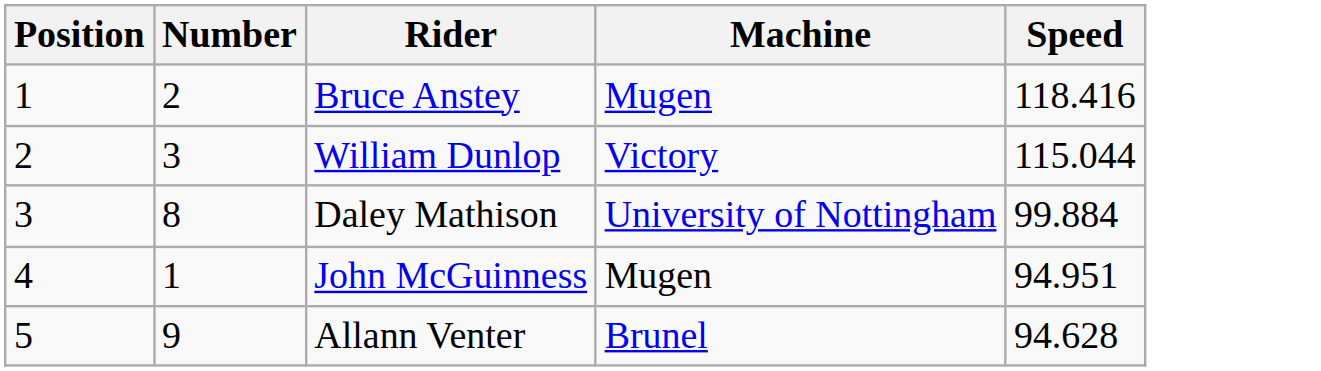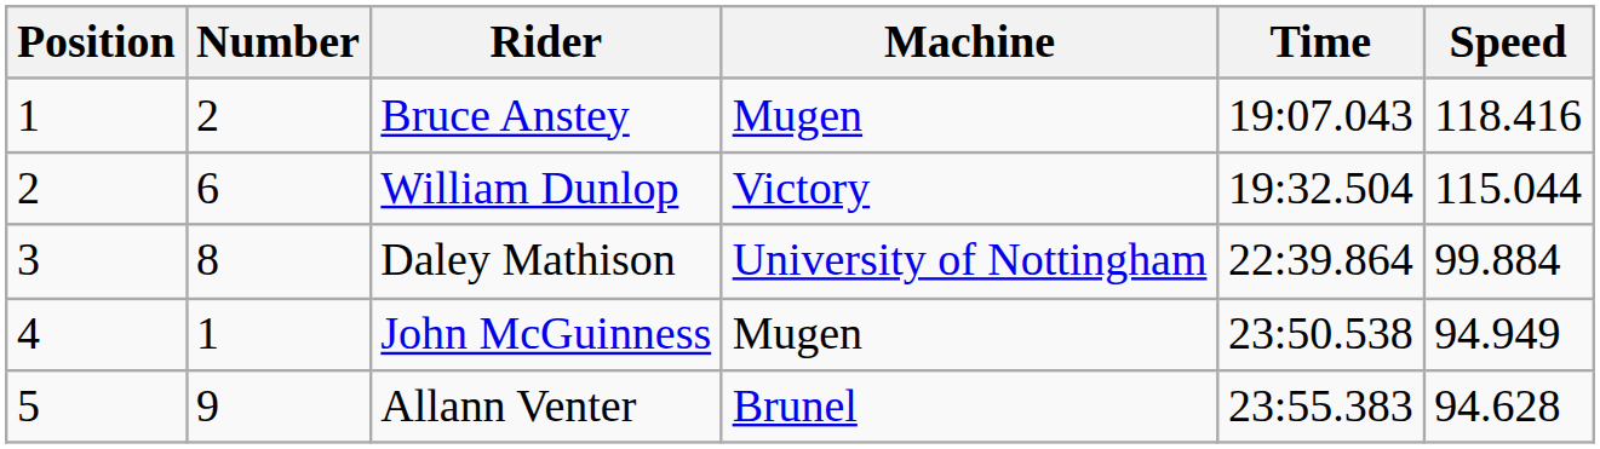+ column: Time | 19:07.043 | 19:32.504 | 22:39.864 | 23:50.538 | 23:55.383
William Dunlop | Number: 3 -> 6
John McGuinness | Speed: 94.951 -> 94.949
